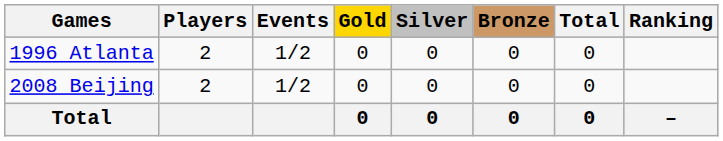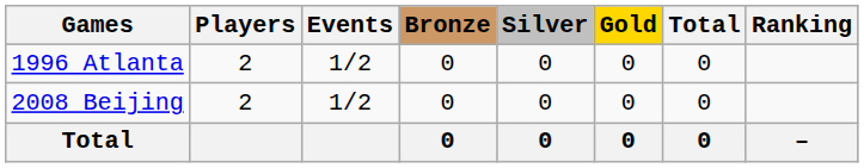columns swapped: Gold <-> Bronze
